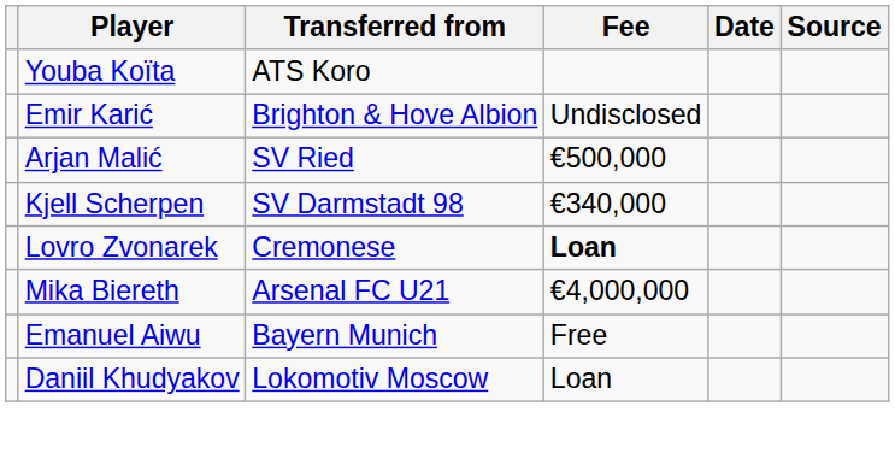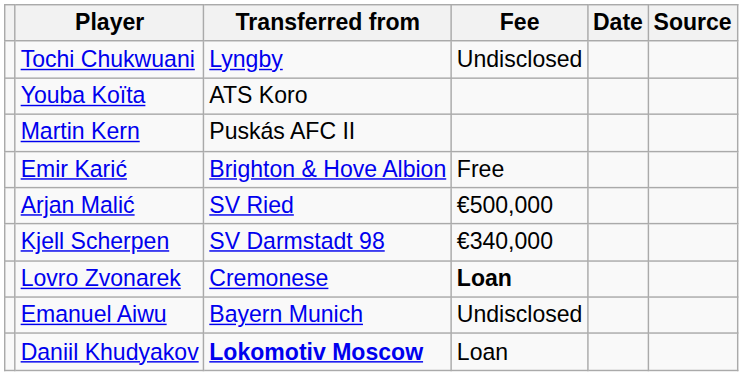+ row: Tochi Chukwuani | Lyngby | Undisclosed
+ row: Martin Kern | Puskás AFC II
Emir Karić | Fee: Undisclosed -> Free
- row: Mika Biereth | Arsenal FC U21 | €4,000,000
Emanuel Aiwu | Fee: Free -> Undisclosed
Daniil Khudyakov | Transferred from: normal -> bold
